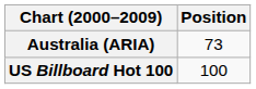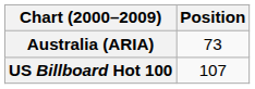US Billboard Hot 100 | Position: 100 -> 107
